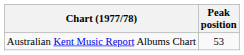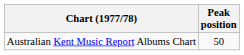Australian Kent Music Report Albums Chart | Peak position: 53 -> 50
